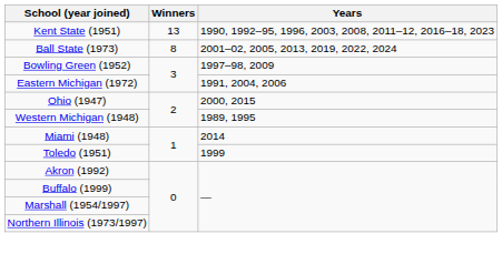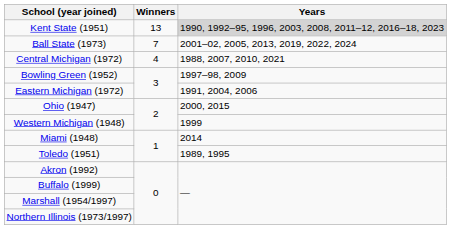Kent State (1951) | Years: no background -> lightgrey background
Ball State (1973) | Winners: 8 -> 7
+ row: Central Michigan (1972) | 4 | 1988, 2007, 2010, 2021
Western Michigan (1948) | Years: 1989, 1995 -> 1999
Toledo (1951) | Years: 1999 -> 1989, 1995
